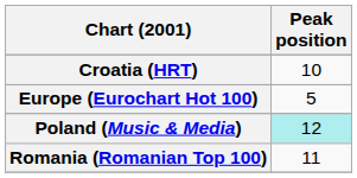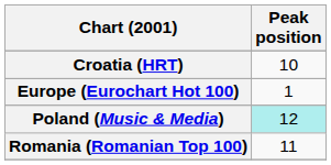Europe (Eurochart Hot 100) | Peak position: 5 -> 1
